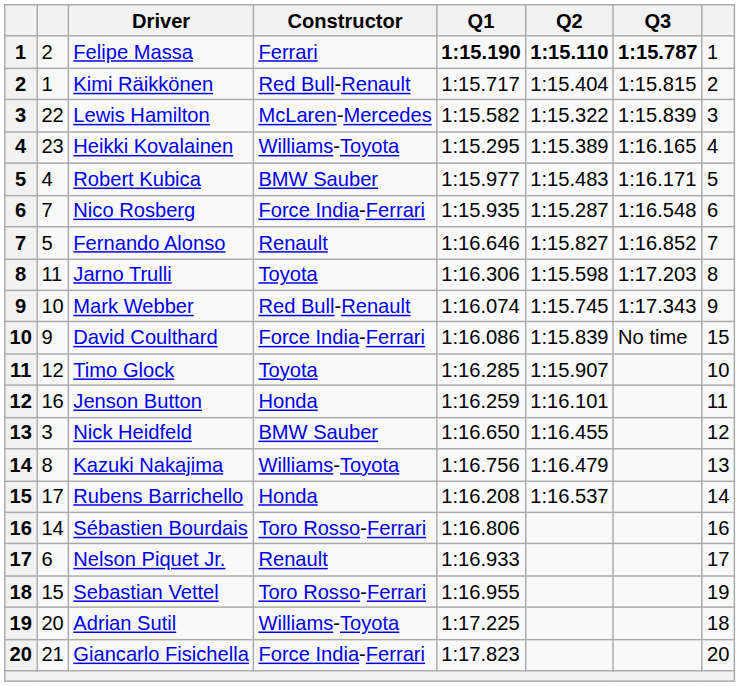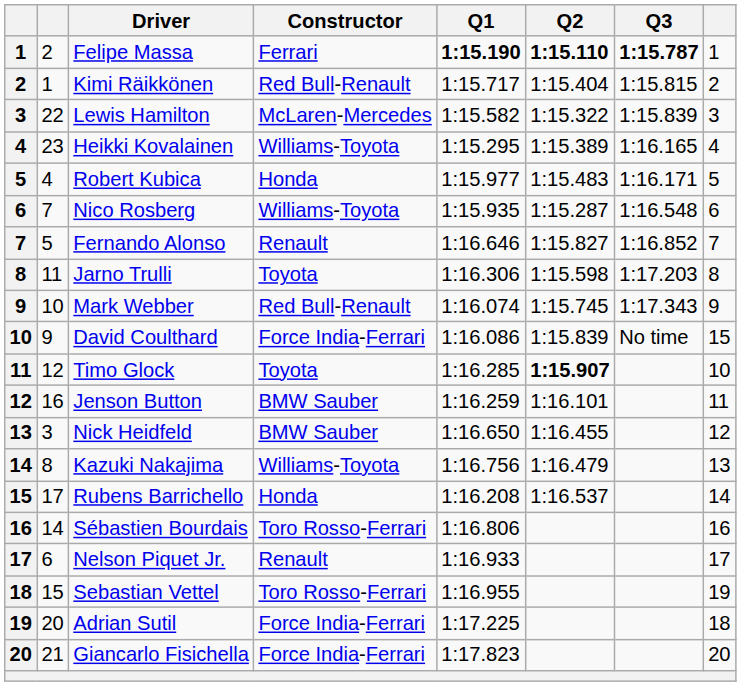Robert Kubica | Constructor: BMW Sauber -> Honda
Nico Rosberg | Constructor: Force India-Ferrari -> Williams-Toyota
Timo Glock | Q2: normal -> bold
Jenson Button | Constructor: Honda -> BMW Sauber
Adrian Sutil | Constructor: Williams-Toyota -> Force India-Ferrari
